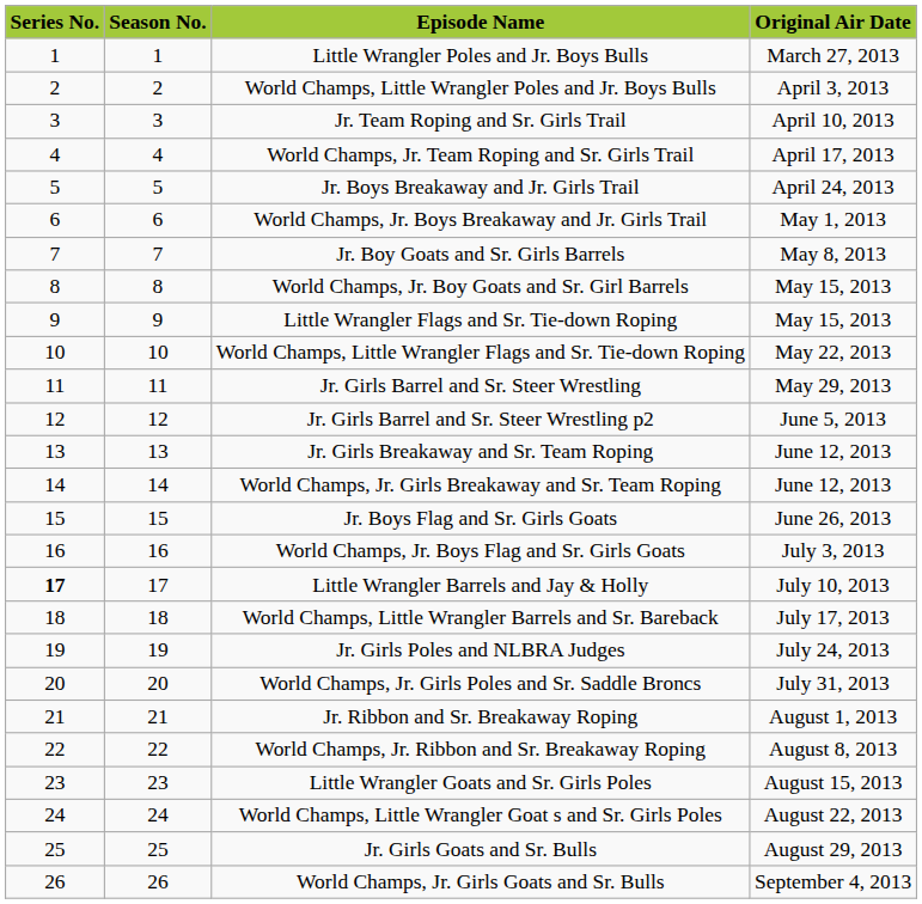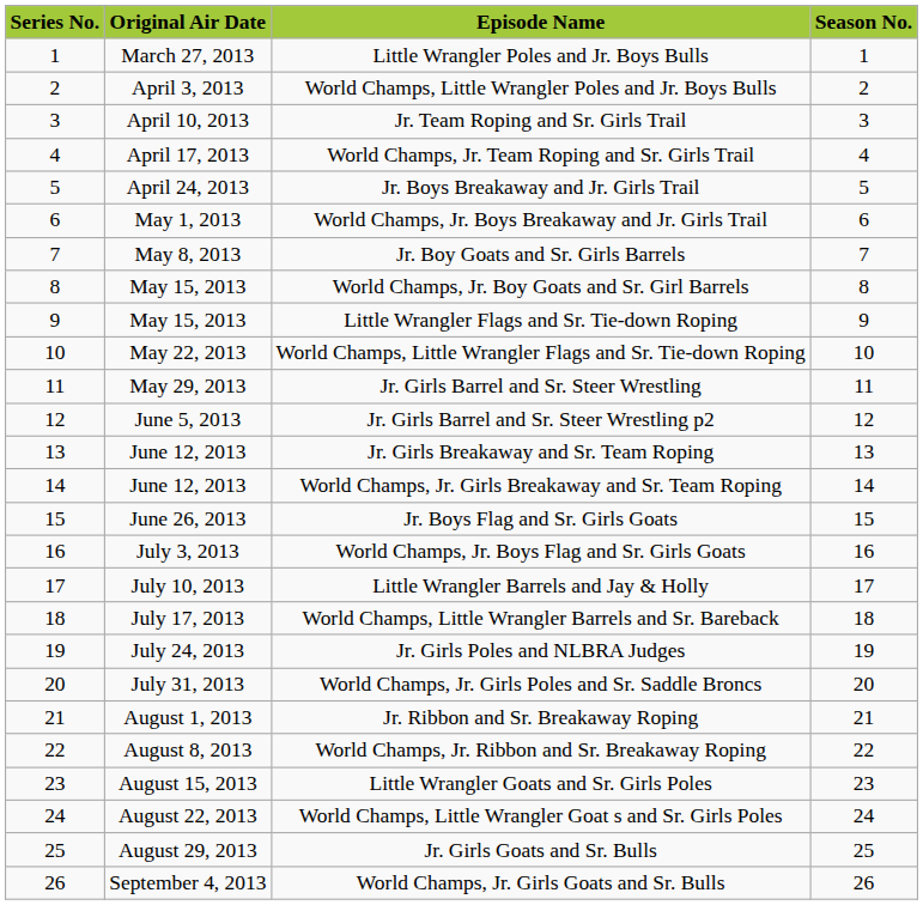columns swapped: Season No. <-> Original Air Date
Little Wrangler Barrels and Jay & Holly | Series No.: bold -> normal
